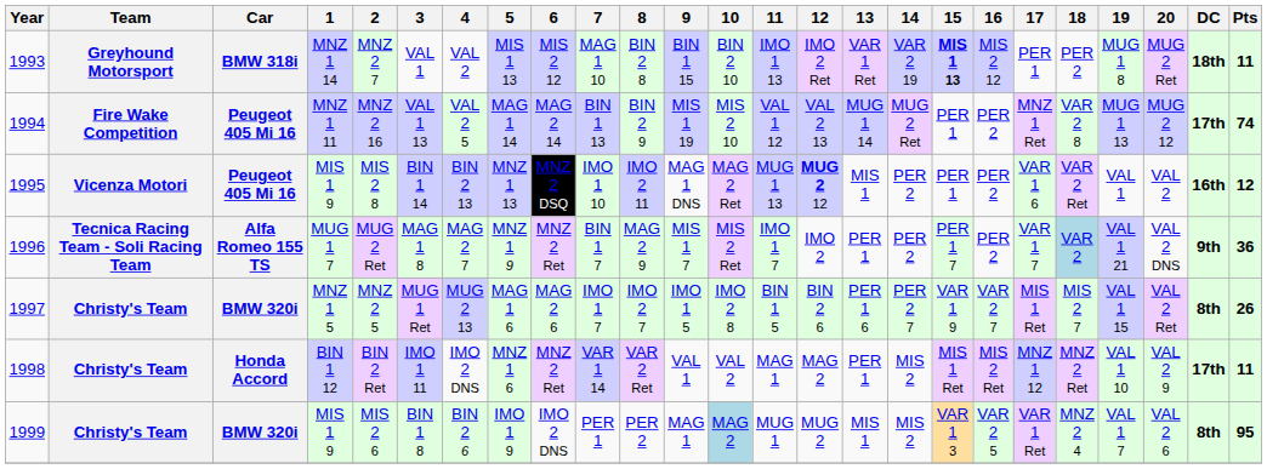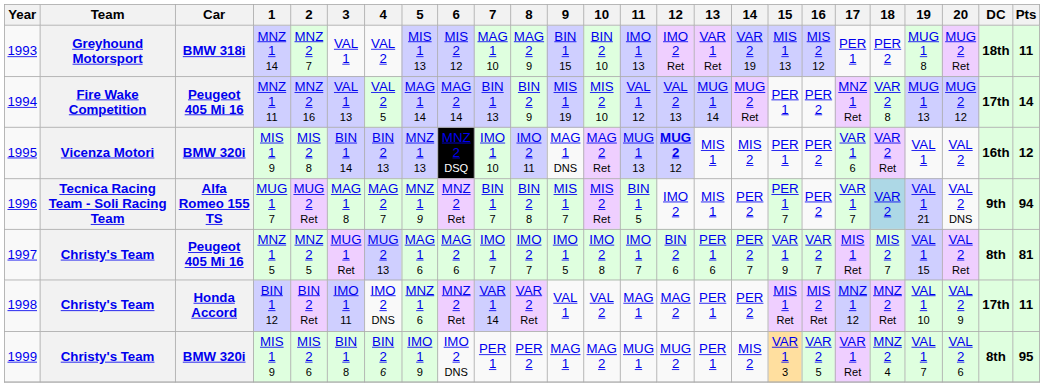1993 | 8: BIN 2 8 -> MAG 2 9
1993 | 15: bold -> normal
1994 | Pts: 74 -> 14
1995 | Car: Peugeot 405 Mi 16 -> BMW 320i
1995 | 14: PER 2 -> MIS 2
1996 | 8: MAG 2 9 -> BIN 2 8
1996 | 11: IMO 1 7 -> BIN 1 5
1996 | 13: PER 1 -> MIS 1
1996 | Pts: 36 -> 94
1997 | Car: BMW 320i -> Peugeot 405 Mi 16
1997 | 11: BIN 1 5 -> IMO 1 7
1997 | Pts: 26 -> 81
1998 | 14: MIS 2 -> PER 2
1999 | 10: lightblue background -> no background
1999 | 13: MIS 1 -> PER 1
